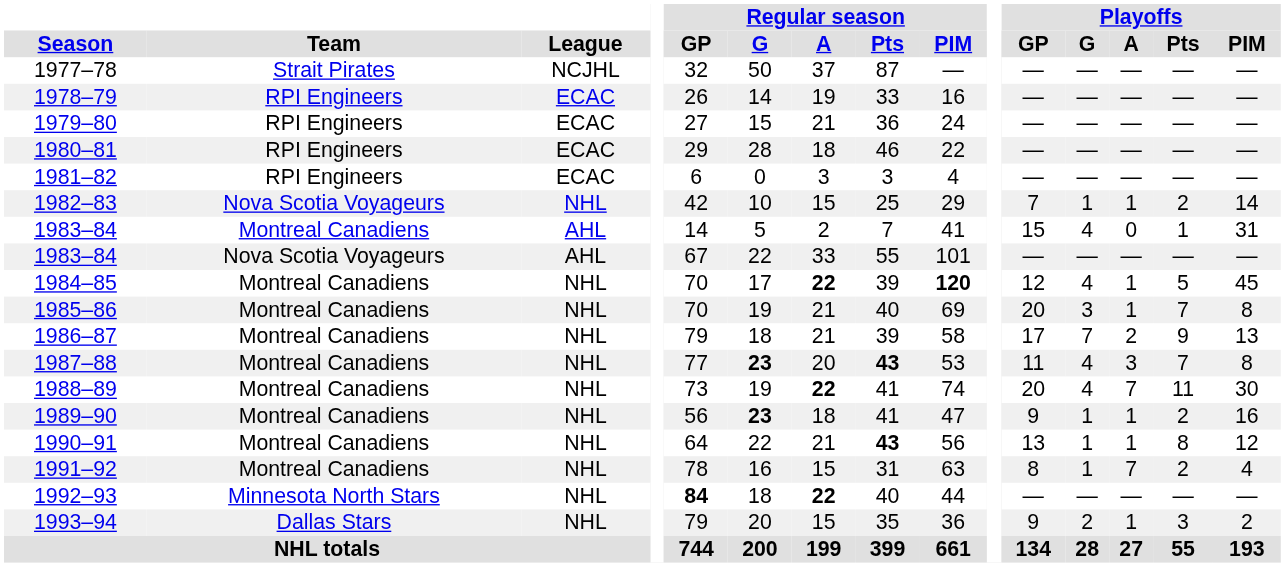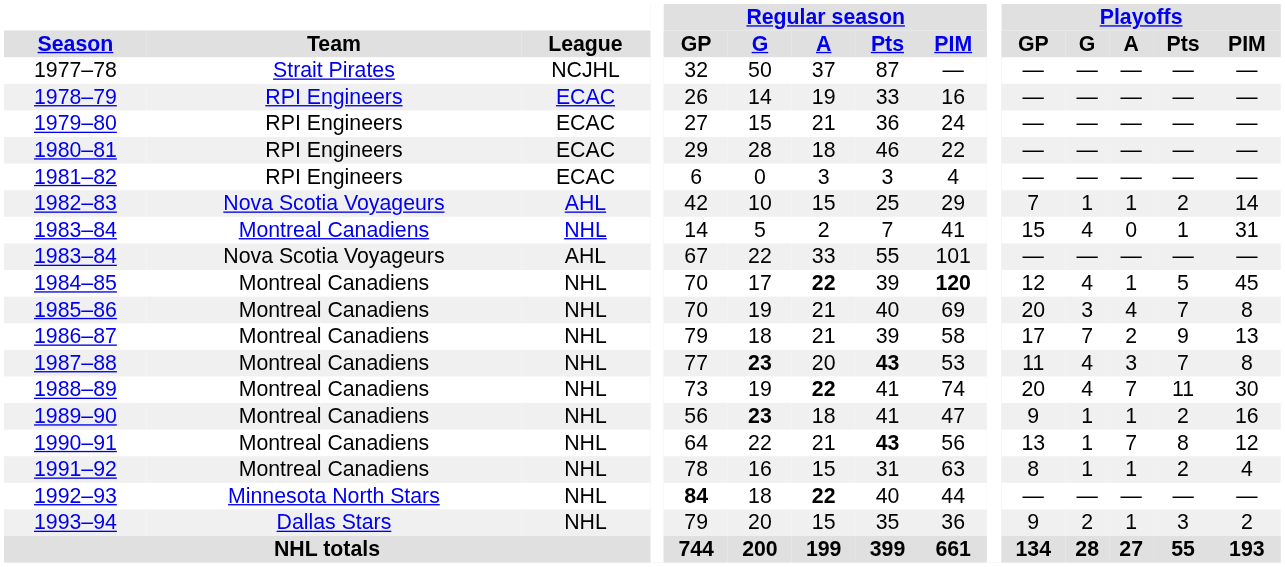1982–83 | League: NHL -> AHL
1983–84 / Montreal Canadiens | League: AHL -> NHL
1985–86 | Playoffs / A: 1 -> 4
1990–91 | Playoffs / A: 1 -> 7
1991–92 | Playoffs / A: 7 -> 1
